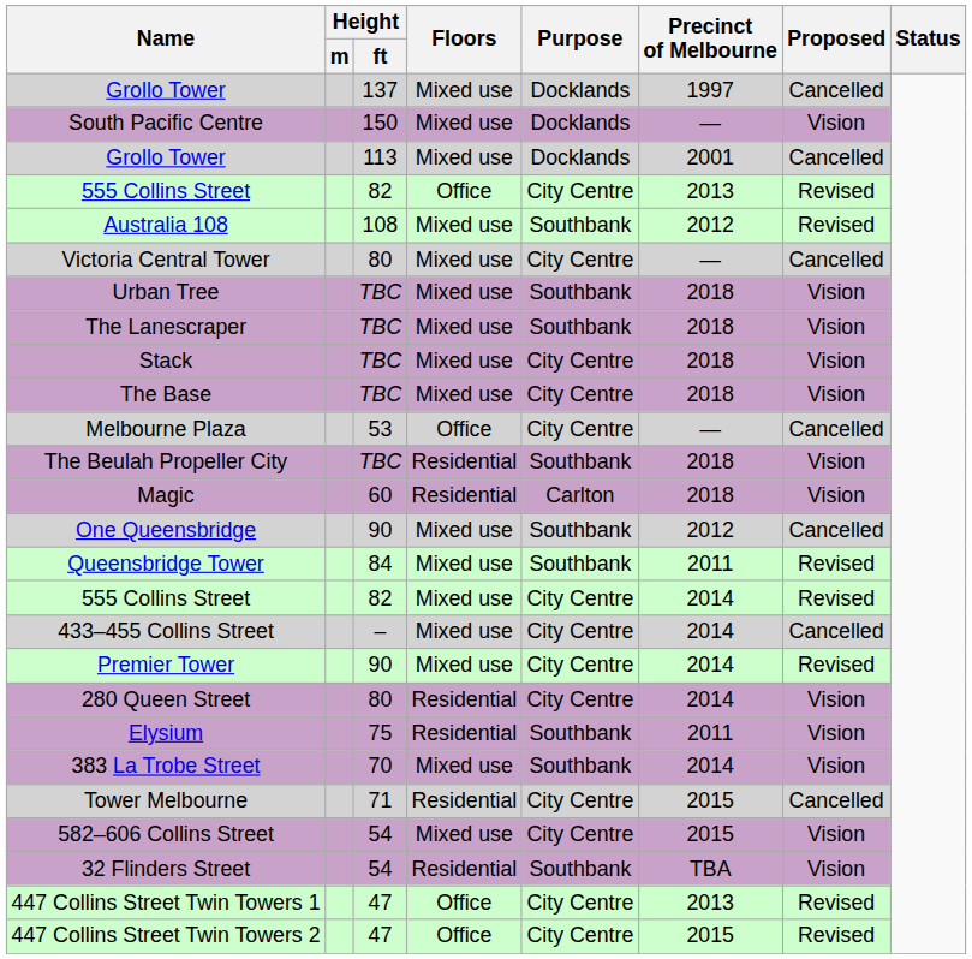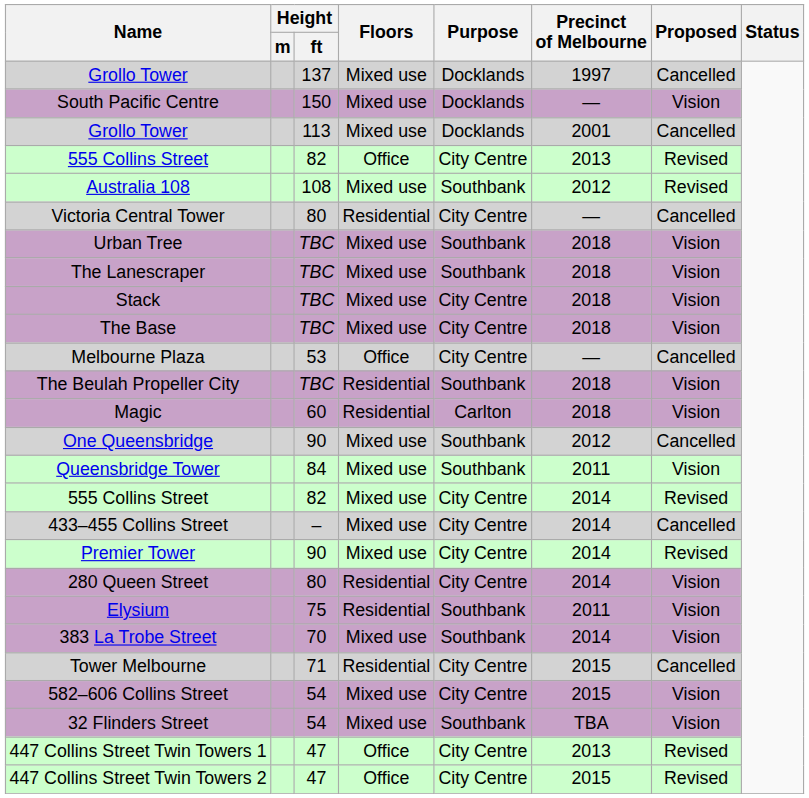Victoria Central Tower | Floors: Mixed use -> Residential
Queensbridge Tower | Proposed: Revised -> Vision
32 Flinders Street | Floors: Residential -> Mixed use
